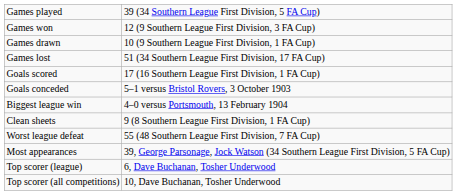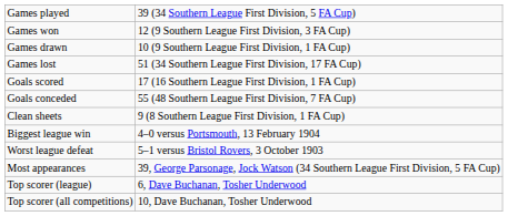Goals conceded | column 2: 5–1 versus Bristol Rovers, 3 October 1903 -> 55 (48 Southern League First Division, 7 FA Cup)
rows swapped: Clean sheets <-> Biggest league win
Worst league defeat | column 2: 55 (48 Southern League First Division, 7 FA Cup) -> 5–1 versus Bristol Rovers, 3 October 1903
